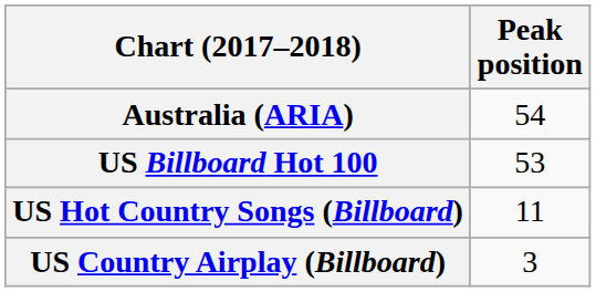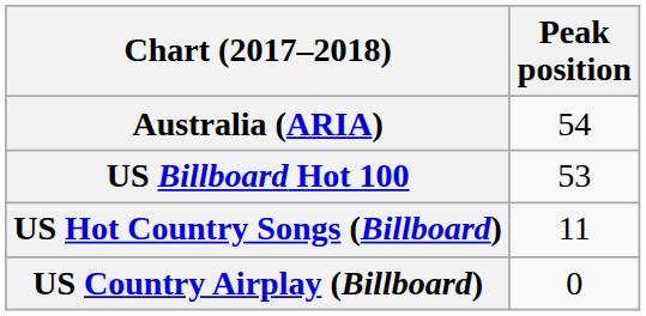US Country Airplay (Billboard) | Peak position: 3 -> 0
